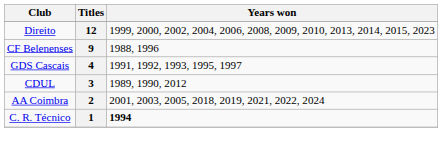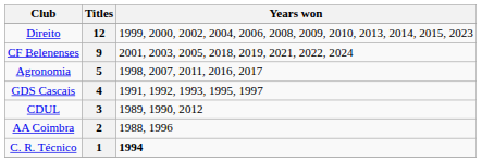CF Belenenses | Years won: 1988, 1996 -> 2001, 2003, 2005, 2018, 2019, 2021, 2022, 2024
+ row: Agronomia | 5 | 1998, 2007, 2011, 2016, 2017
AA Coimbra | Years won: 2001, 2003, 2005, 2018, 2019, 2021, 2022, 2024 -> 1988, 1996
